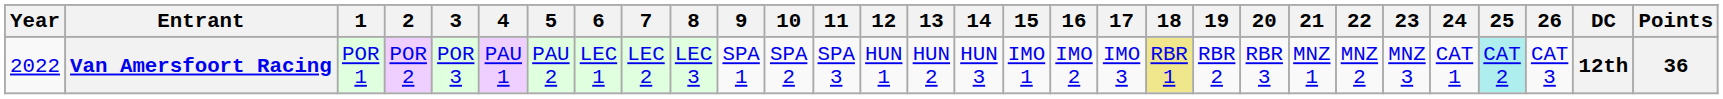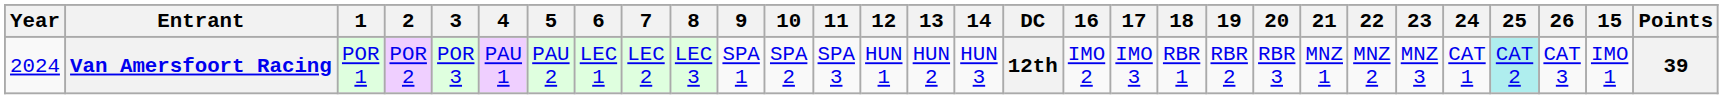columns swapped: 15 <-> DC
Van Amersfoort Racing | Year: 2022 -> 2024
Van Amersfoort Racing | 18: khaki background -> no background
Van Amersfoort Racing | Points: 36 -> 39
